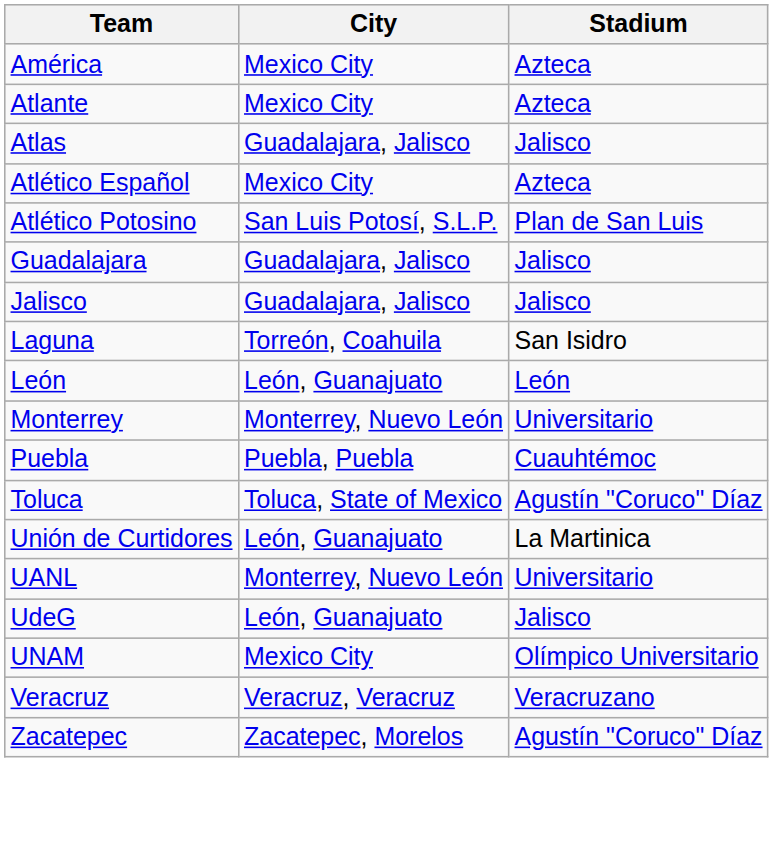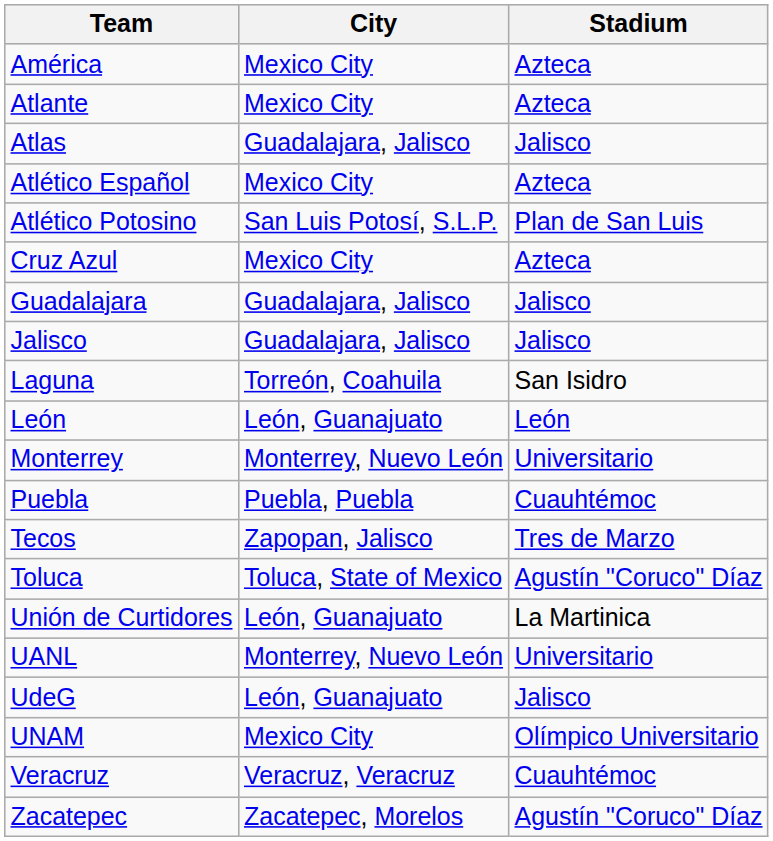+ row: Cruz Azul | Mexico City | Azteca
+ row: Tecos | Zapopan, Jalisco | Tres de Marzo
Veracruz | Stadium: Veracruzano -> Cuauhtémoc
